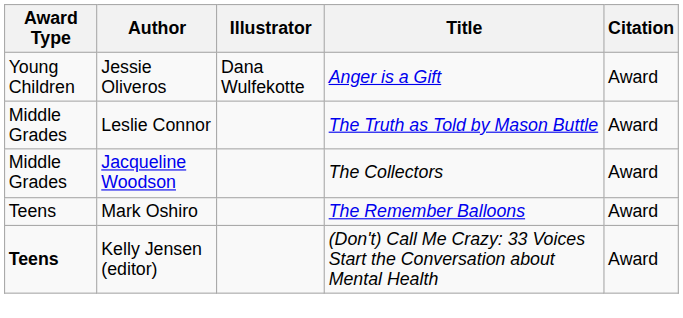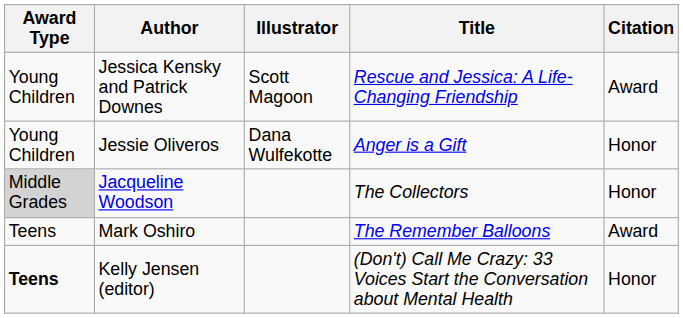+ row: Young Children | Jessica Kensky and Patrick Downes | Scott Magoon | Rescue and Jessica: A Life-Changing Friendship | Award
Jessie Oliveros | Citation: Award -> Honor
- row: Middle Grades | Leslie Connor | The Truth as Told by Mason Buttle | Award
Jacqueline Woodson | Award Type: no background -> lightgrey background
Jacqueline Woodson | Citation: Award -> Honor
Kelly Jensen (editor) | Citation: Award -> Honor
